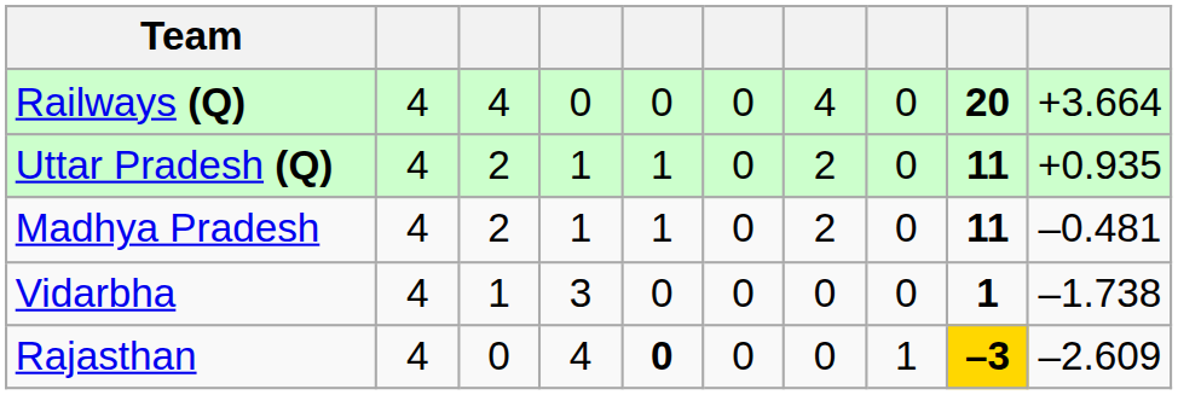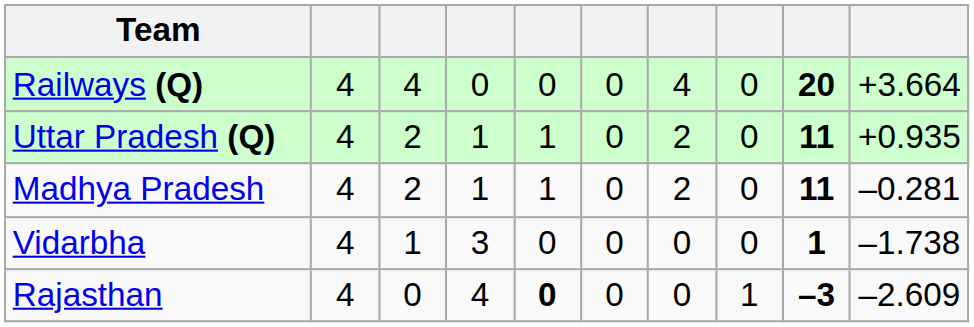Madhya Pradesh | column 10: –0.481 -> –0.281
Rajasthan | column 9: gold background -> no background
